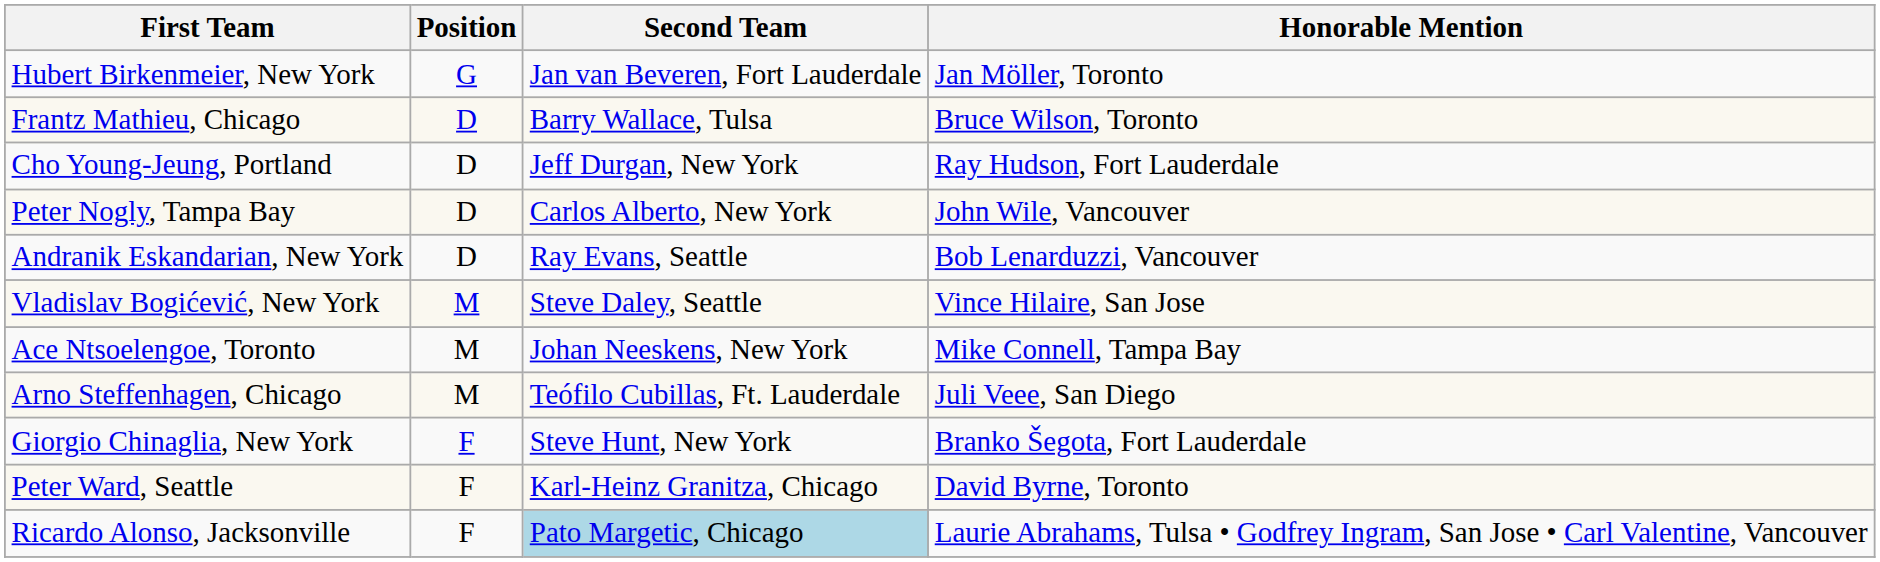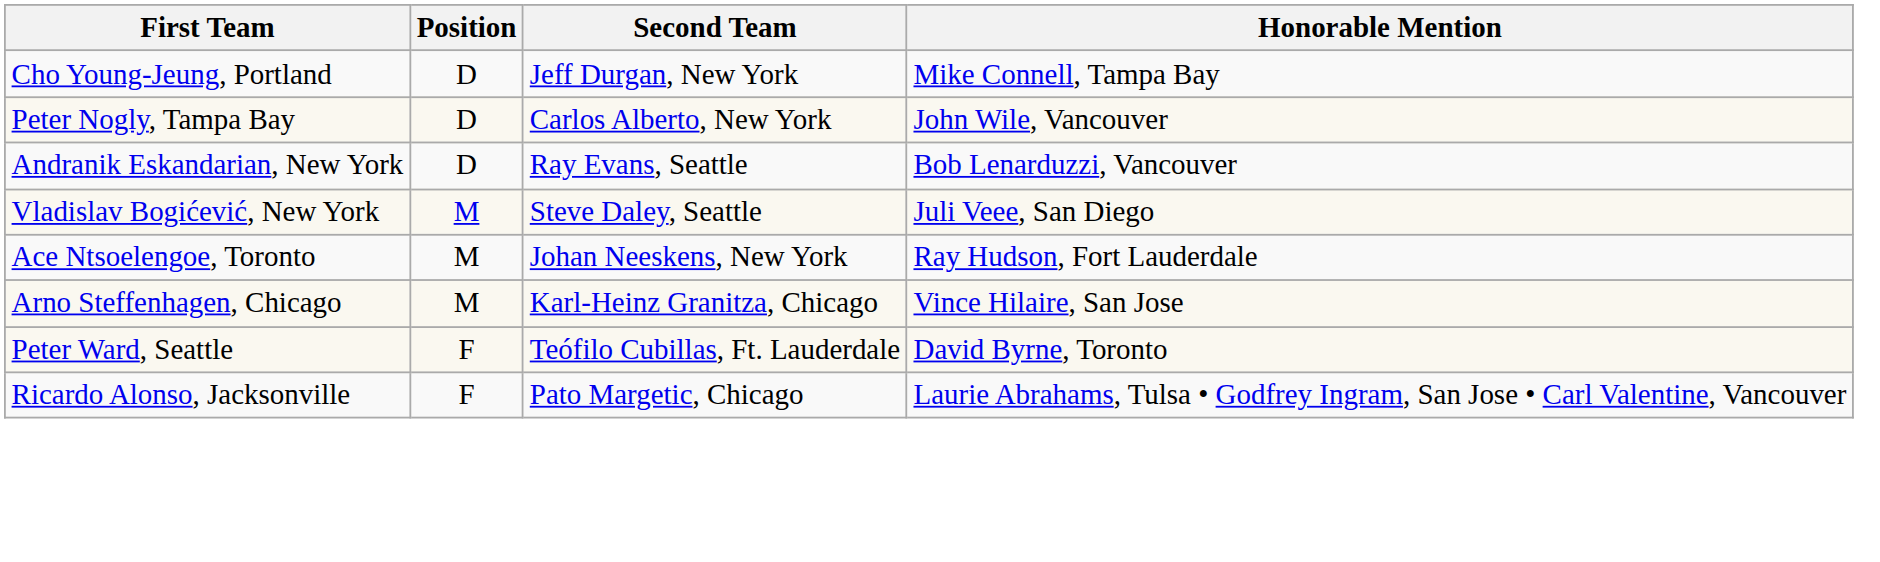- row: Hubert Birkenmeier, New York | G | Jan van Beveren, Fort Lauderdale | Jan Möller, Toronto
- row: Frantz Mathieu, Chicago | D | Barry Wallace, Tulsa | Bruce Wilson, Toronto
Cho Young-Jeung, Portland | Honorable Mention: Ray Hudson, Fort Lauderdale -> Mike Connell, Tampa Bay
Vladislav Bogićević, New York | Honorable Mention: Vince Hilaire, San Jose -> Juli Veee, San Diego
Ace Ntsoelengoe, Toronto | Honorable Mention: Mike Connell, Tampa Bay -> Ray Hudson, Fort Lauderdale
Arno Steffenhagen, Chicago | Second Team: Teófilo Cubillas, Ft. Lauderdale -> Karl-Heinz Granitza, Chicago
Arno Steffenhagen, Chicago | Honorable Mention: Juli Veee, San Diego -> Vince Hilaire, San Jose
- row: Giorgio Chinaglia, New York | F | Steve Hunt, New York | Branko Šegota, Fort Lauderdale
Peter Ward, Seattle | Second Team: Karl-Heinz Granitza, Chicago -> Teófilo Cubillas, Ft. Lauderdale
Ricardo Alonso, Jacksonville | Second Team: lightblue background -> no background
